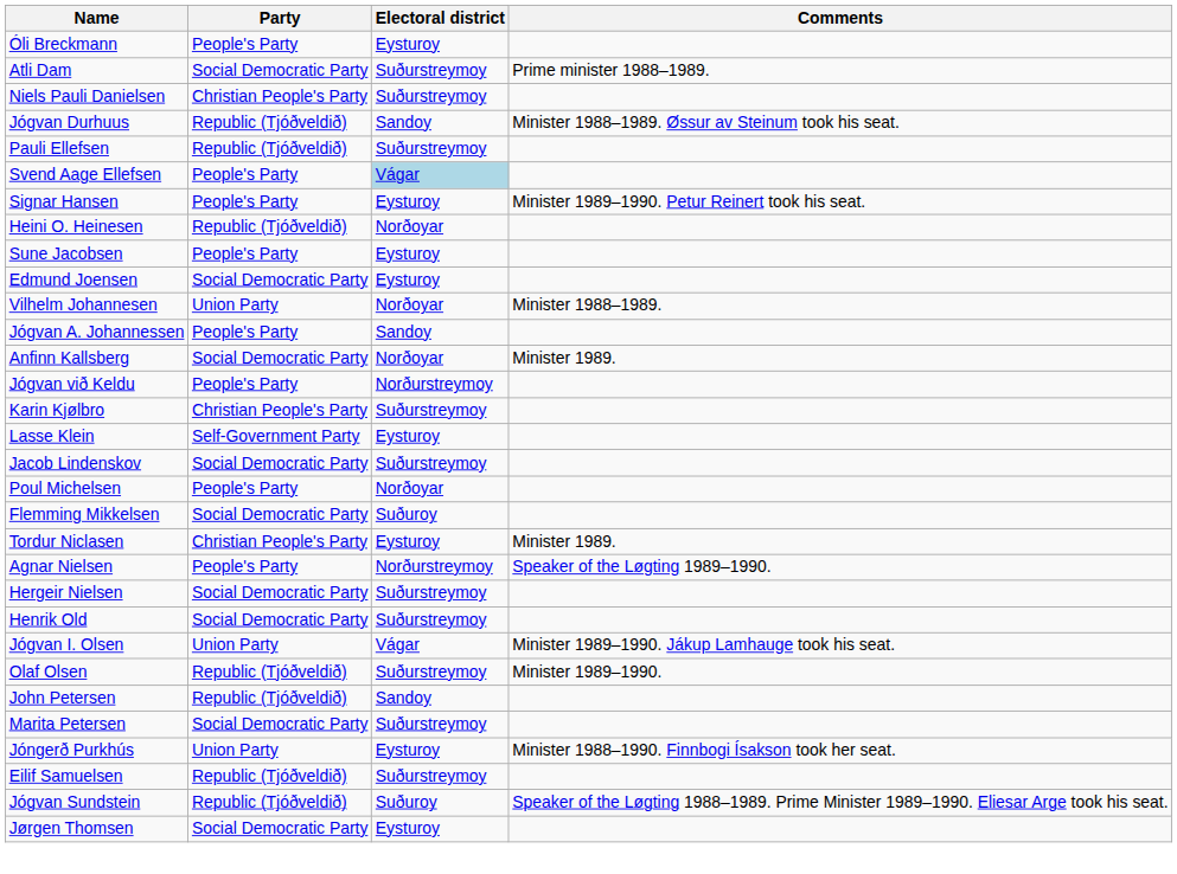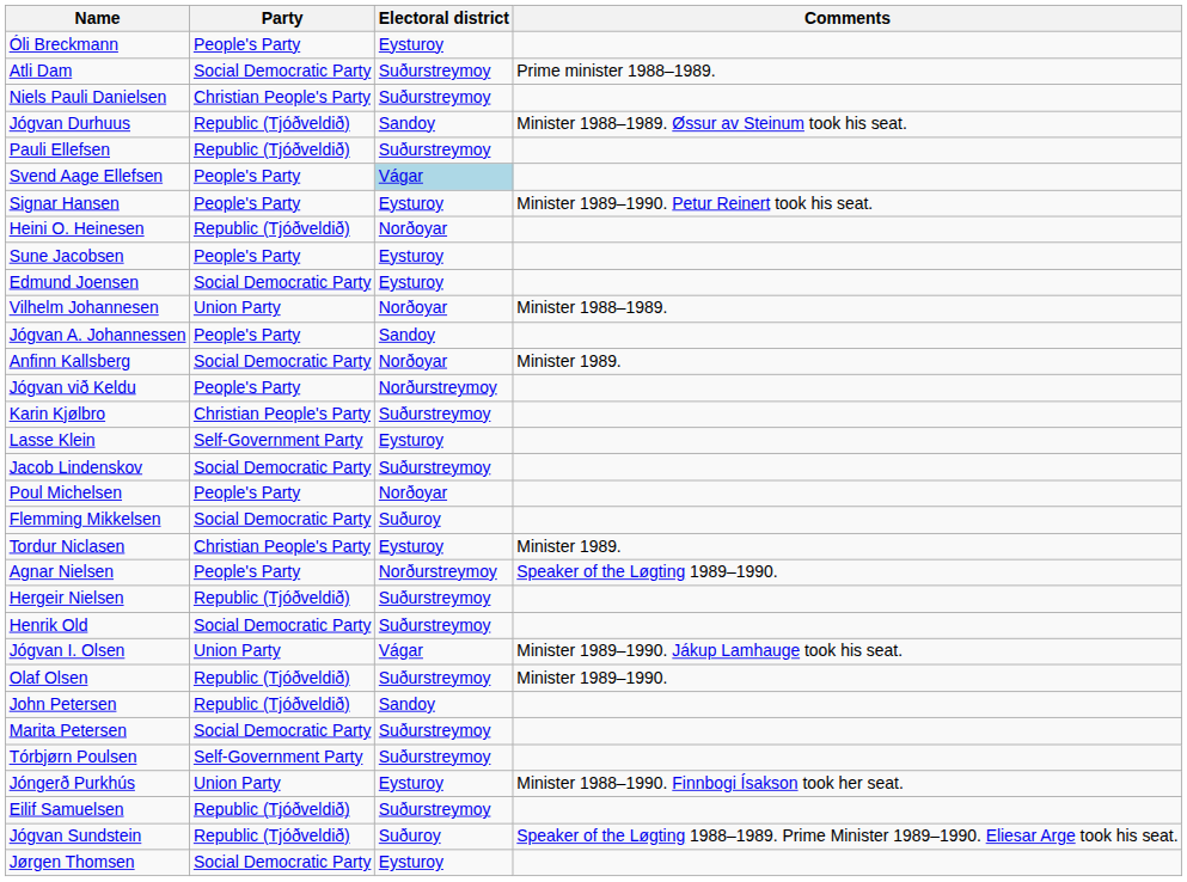Hergeir Nielsen | Party: Social Democratic Party -> Republic (Tjóðveldið)
+ row: Tórbjørn Poulsen | Self-Government Party | Suðurstreymoy
